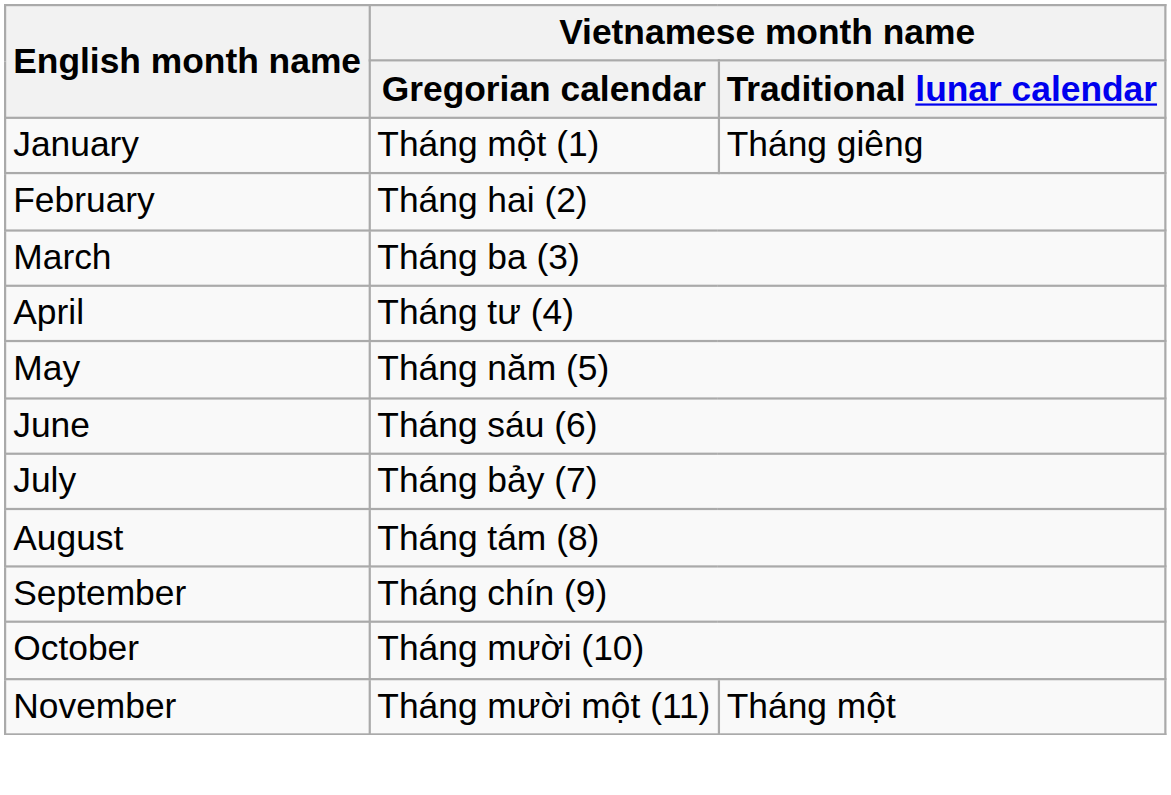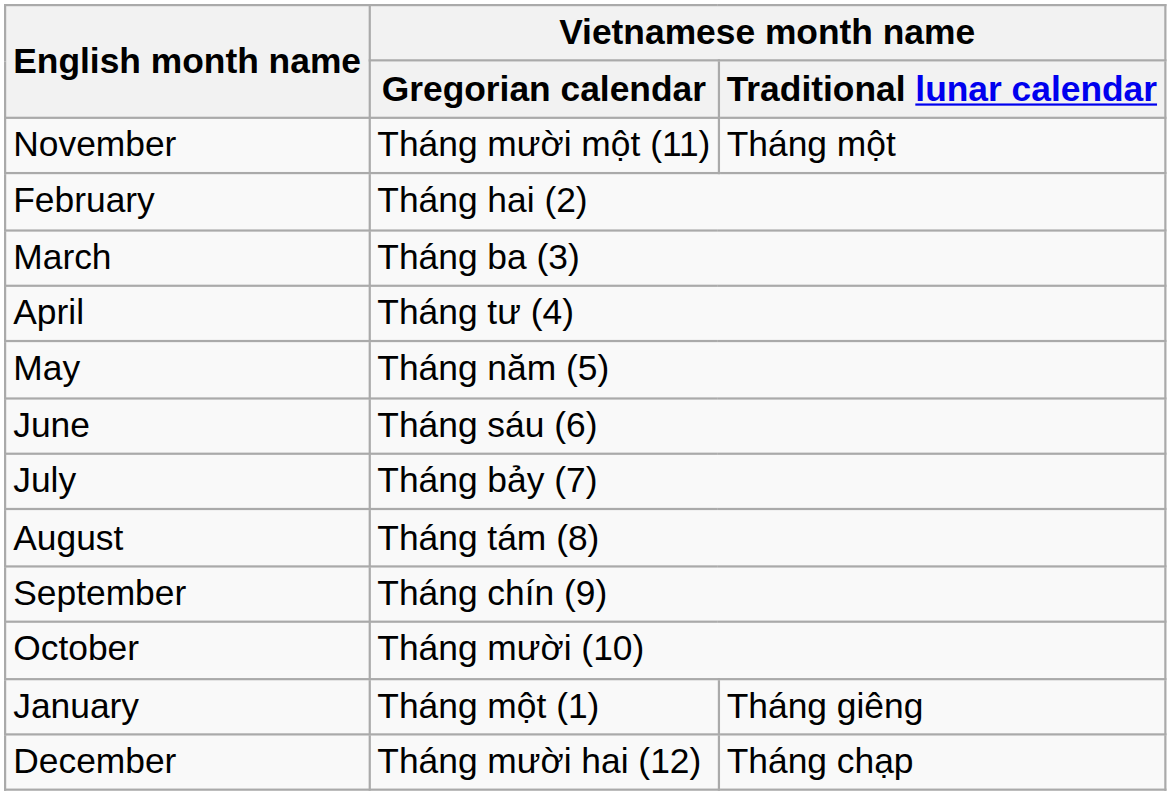rows swapped: January <-> November
+ row: December | Tháng mười hai (12) | Tháng chạp
